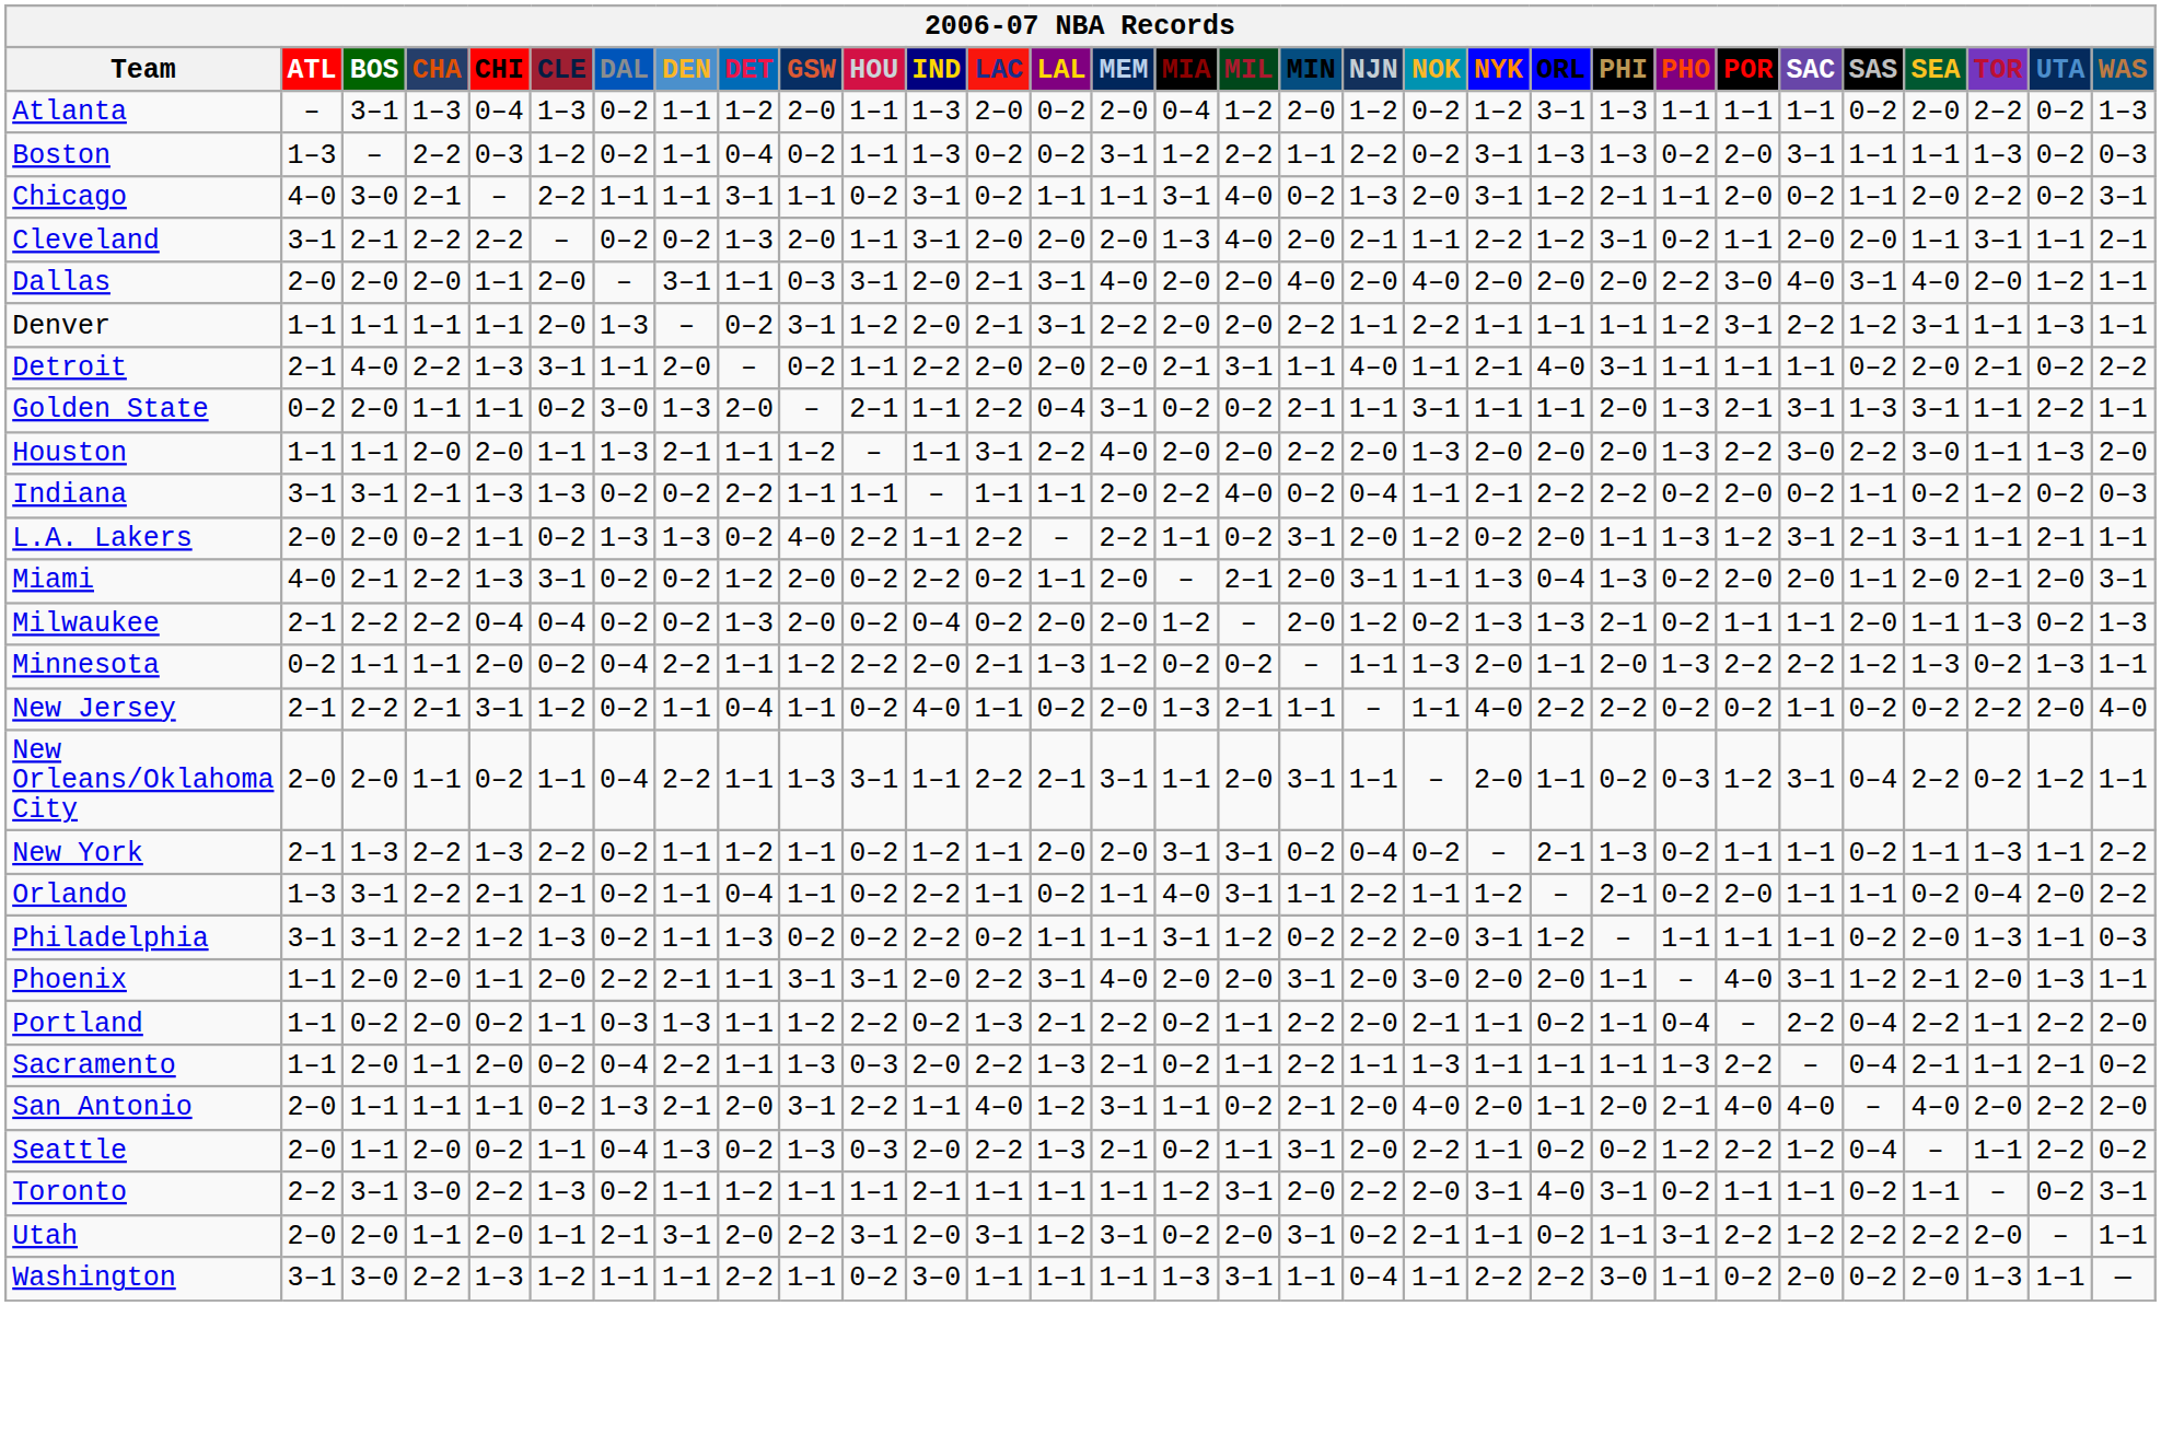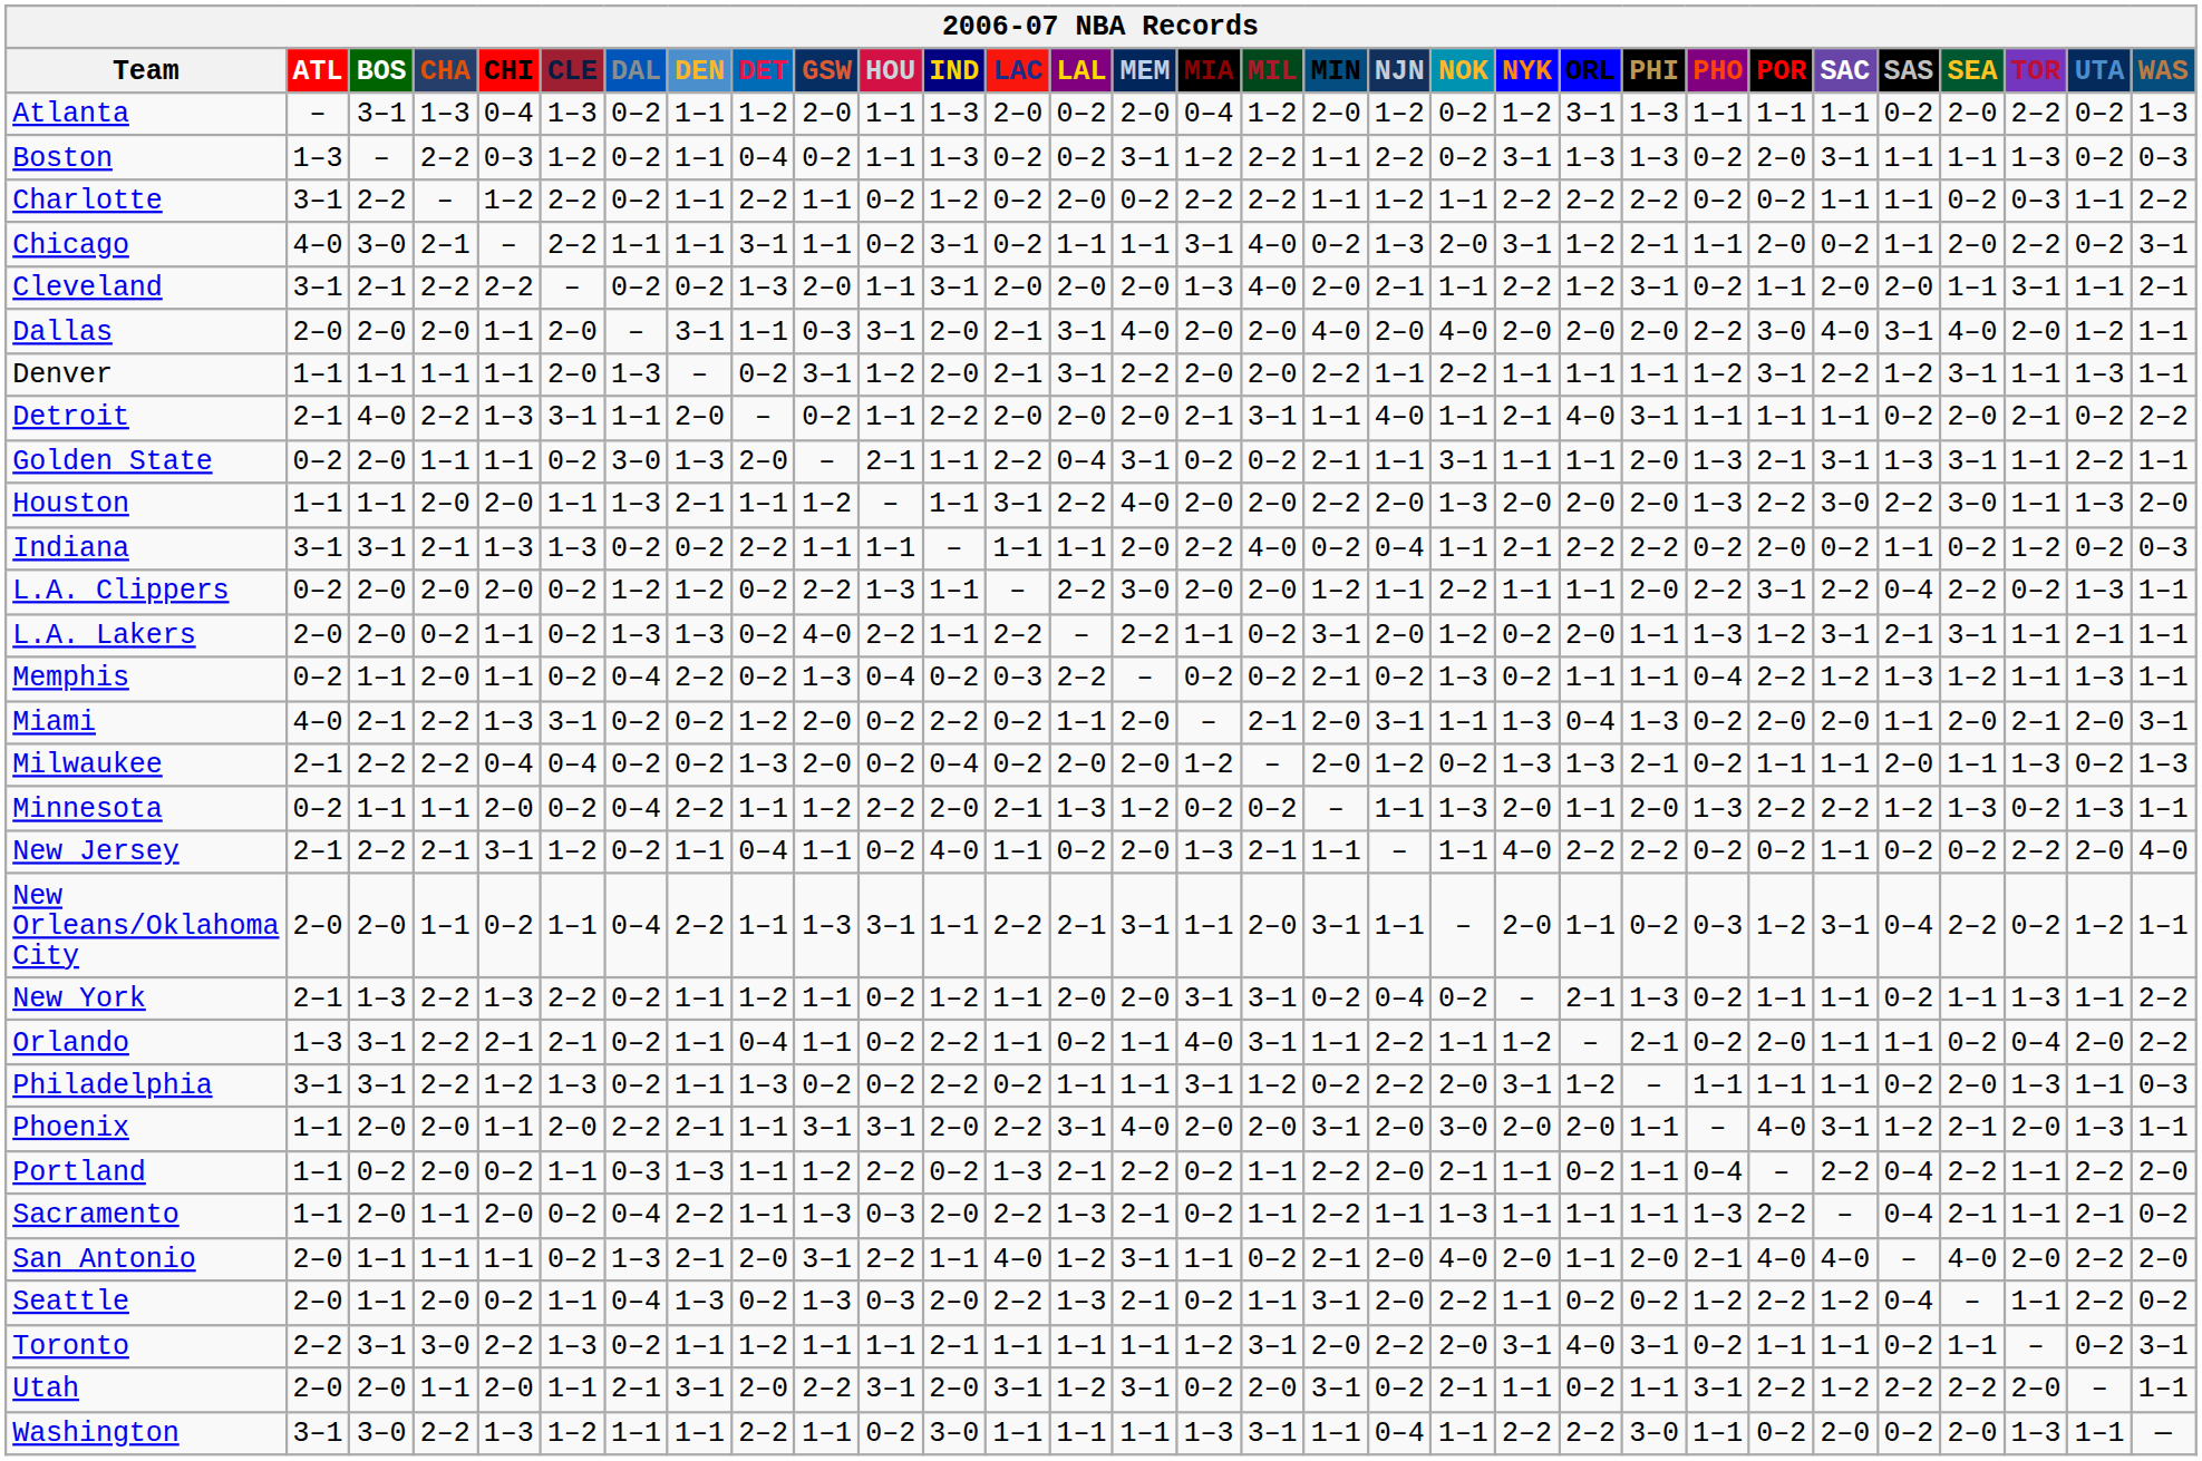+ row: Charlotte | 3–1 | 2–2 | – | 1–2 | 2–2 | 0–2 | 1–1 | 2–2 | 1–1 | 0–2 | 1–2 | 0–2 | 2–0 | 0–2 | 2–2 | 2–2 | 1–1 | 1–2 | 1–1 | 2–2 | 2–2 | 2–2 | 0–2 | 0–2 | 1–1 | 1–1 | 0–2 | 0–3 | 1–1 | 2–2
+ row: L.A. Clippers | 0–2 | 2–0 | 2–0 | 2–0 | 0–2 | 1–2 | 1–2 | 0–2 | 2–2 | 1–3 | 1–1 | – | 2–2 | 3–0 | 2–0 | 2–0 | 1–2 | 1–1 | 2–2 | 1–1 | 1–1 | 2–0 | 2–2 | 3–1 | 2–2 | 0–4 | 2–2 | 0–2 | 1–3 | 1–1
+ row: Memphis | 0–2 | 1–1 | 2–0 | 1–1 | 0–2 | 0–4 | 2–2 | 0–2 | 1–3 | 0–4 | 0–2 | 0–3 | 2–2 | – | 0–2 | 0–2 | 2–1 | 0–2 | 1–3 | 0–2 | 1–1 | 1–1 | 0–4 | 2–2 | 1–2 | 1–3 | 1–2 | 1–1 | 1–3 | 1–1
